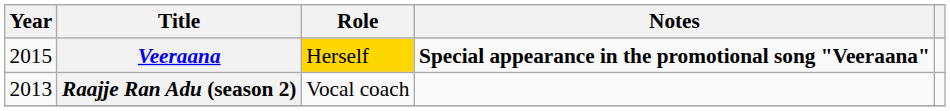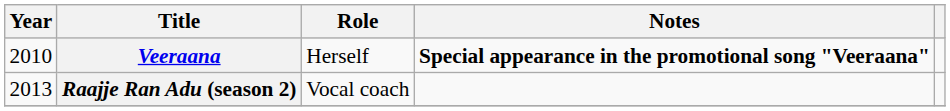Veeraana | Year: 2015 -> 2010
Veeraana | Role: gold background -> no background
